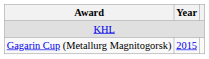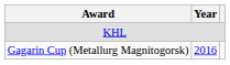Gagarin Cup (Metallurg Magnitogorsk) | Year: 2015 -> 2016
